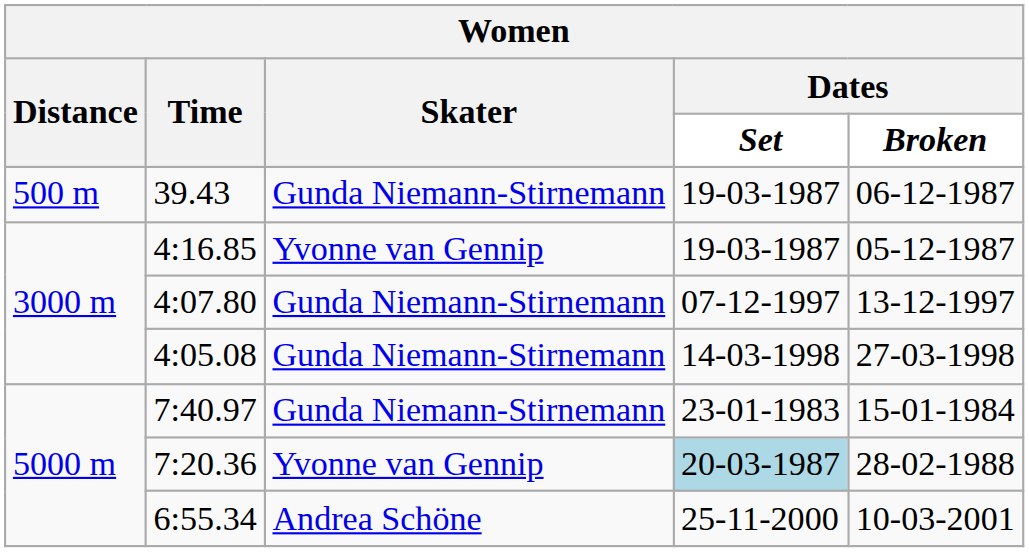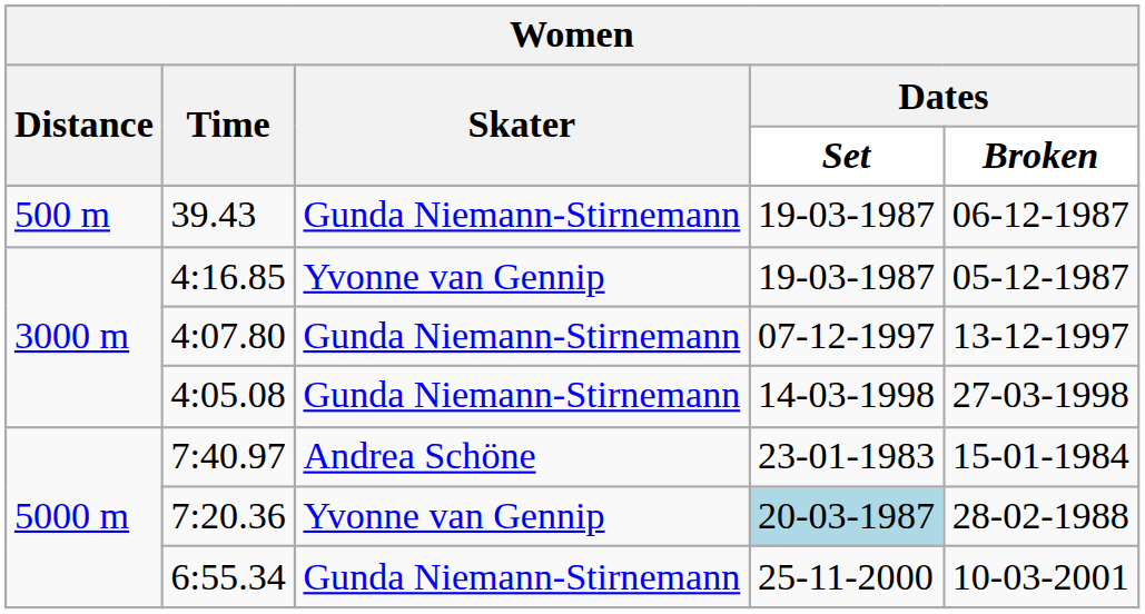7:40.97 | Skater: Gunda Niemann-Stirnemann -> Andrea Schöne
6:55.34 | Skater: Andrea Schöne -> Gunda Niemann-Stirnemann
